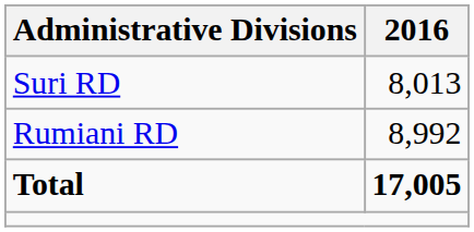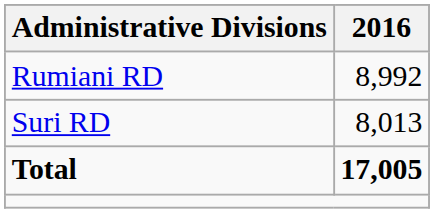rows swapped: Rumiani RD <-> Suri RD
